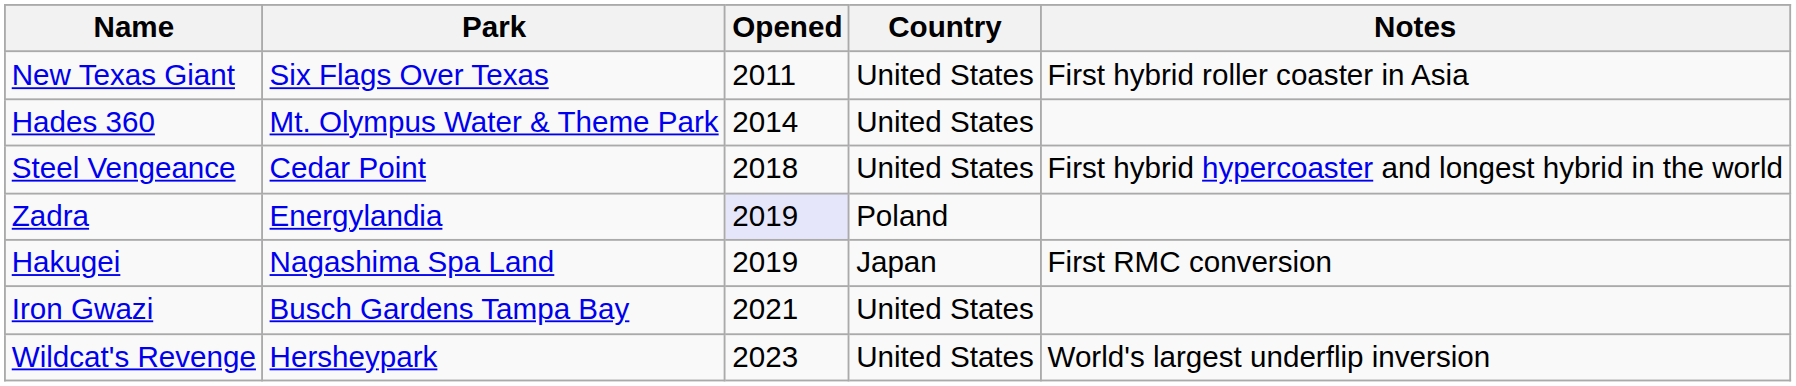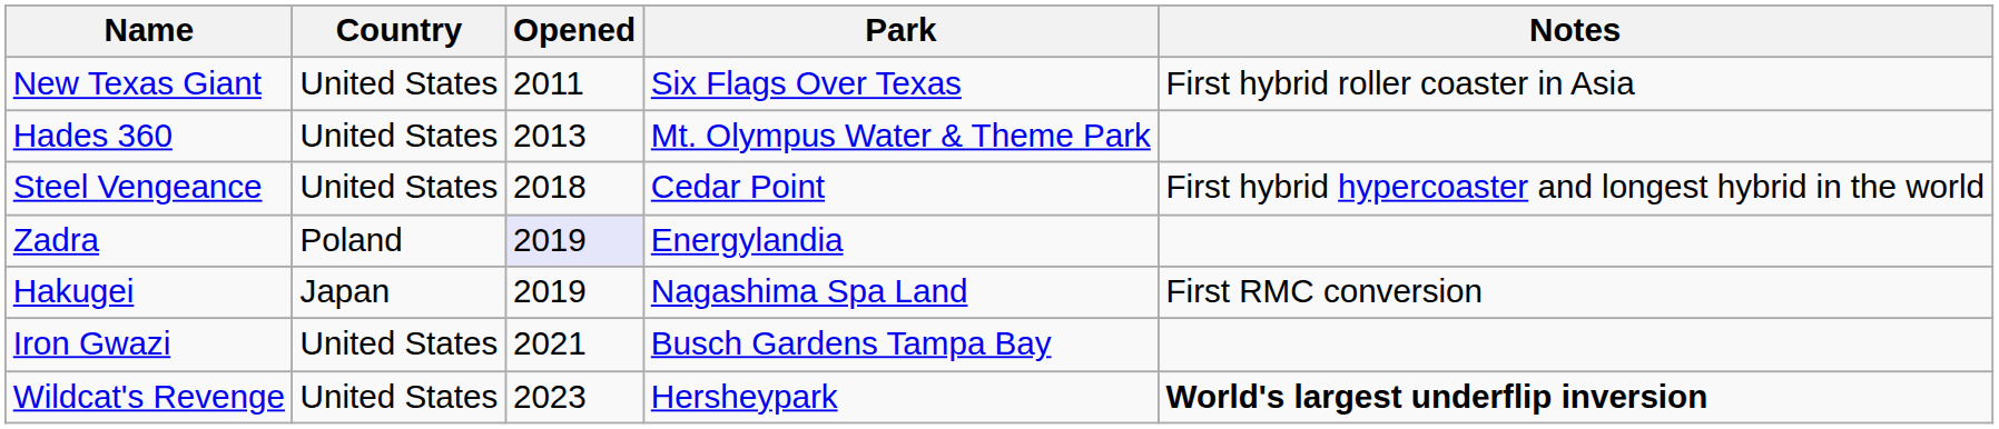columns swapped: Park <-> Country
Hades 360 | Opened: 2014 -> 2013
Wildcat's Revenge | Notes: normal -> bold
